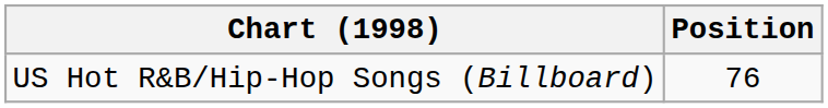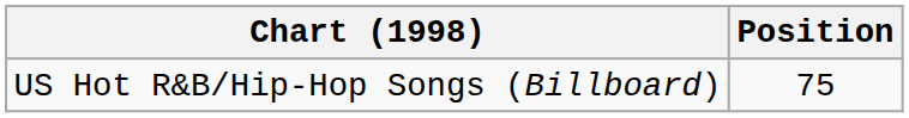US Hot R&B/Hip-Hop Songs (Billboard) | Position: 76 -> 75
